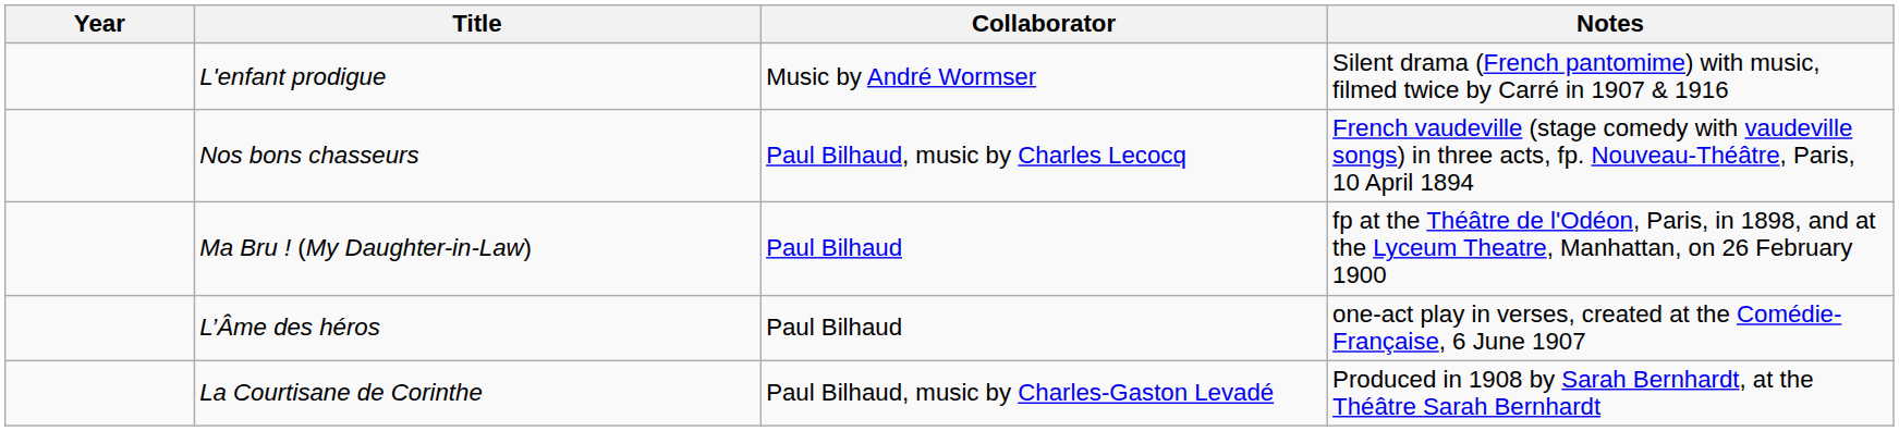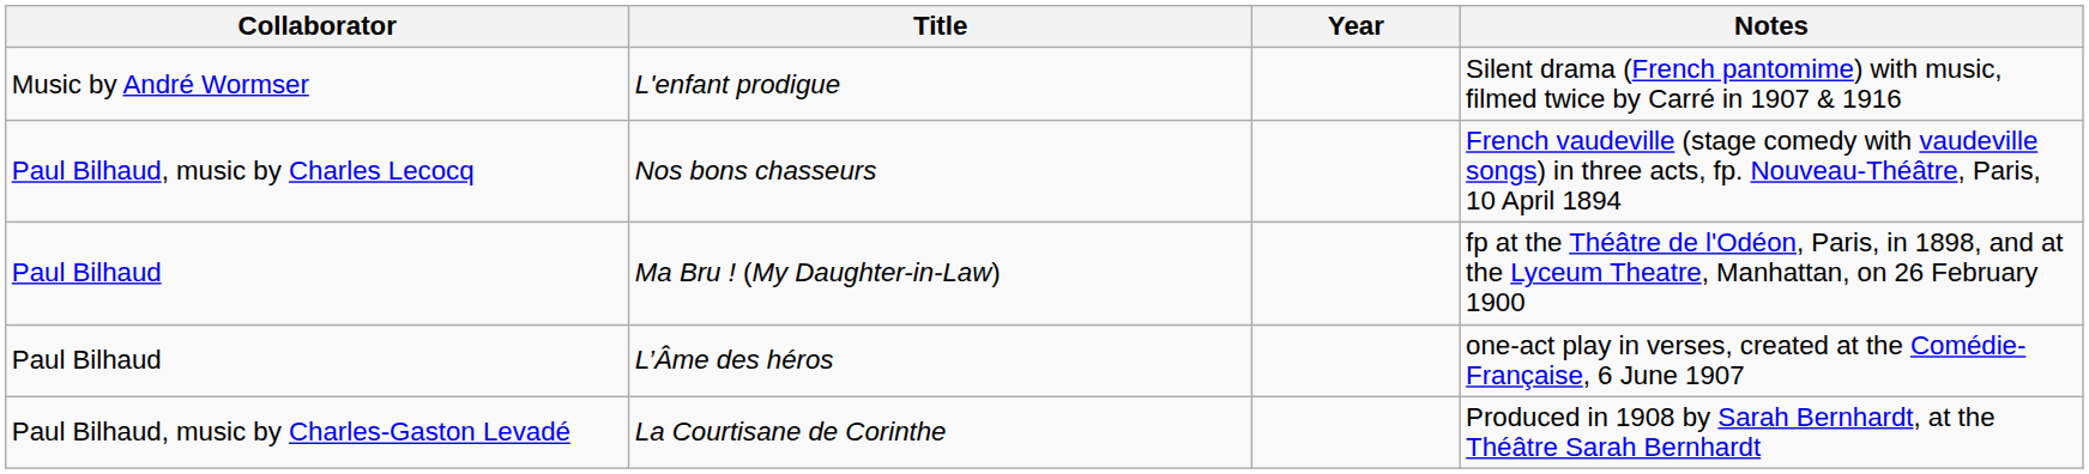columns swapped: Year <-> Collaborator
